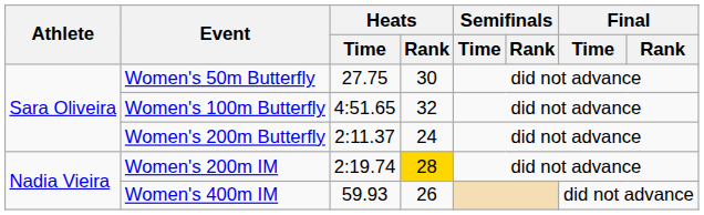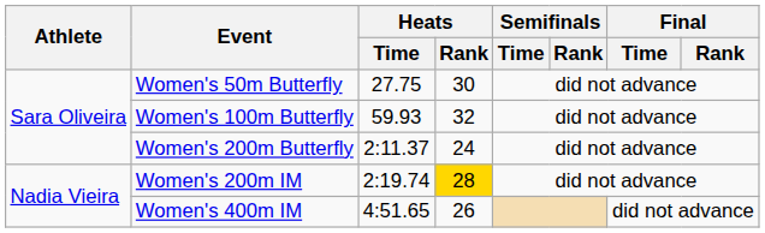Women's 100m Butterfly | Heats / Time: 4:51.65 -> 59.93
Women's 400m IM | Heats / Time: 59.93 -> 4:51.65
